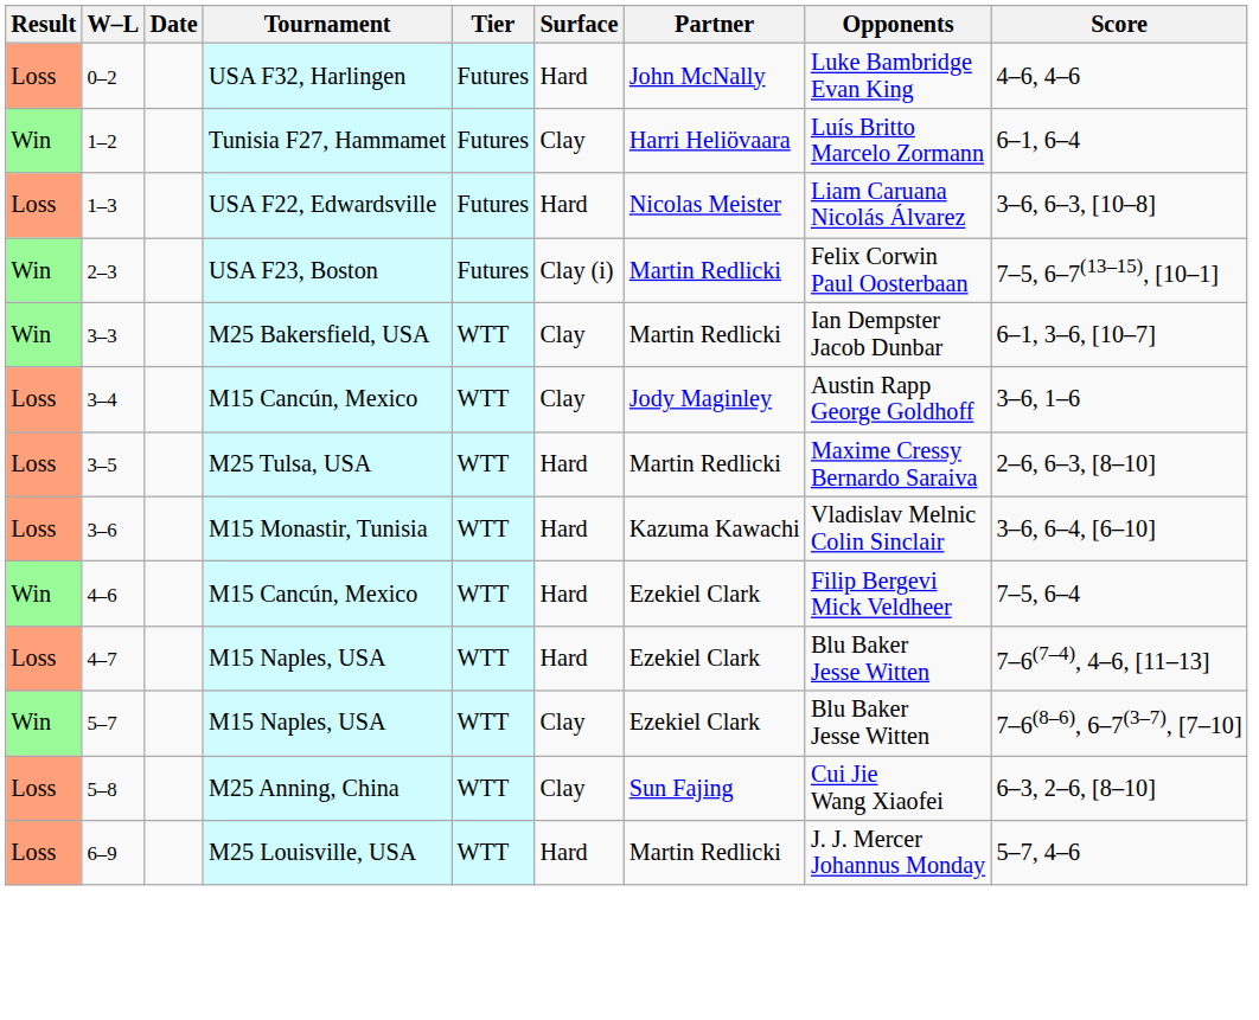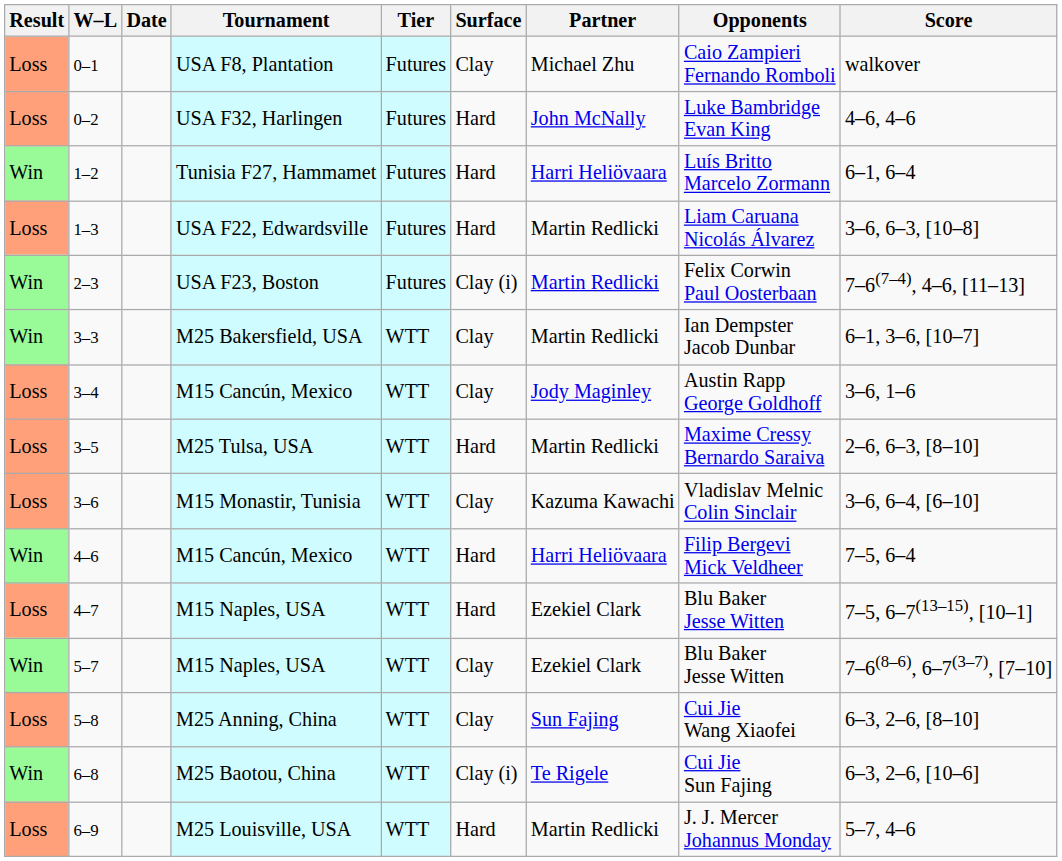+ row: Loss | 0–1 | USA F8, Plantation | Futures | Clay | Michael Zhu | Caio Zampieri Fernando Romboli | walkover
1–2 | Surface: Clay -> Hard
1–3 | Partner: Nicolas Meister -> Martin Redlicki
2–3 | Score: 7–5, 6–7(13–15), [10–1] -> 7–6(7–4), 4–6, [11–13]
3–6 | Surface: Hard -> Clay
4–6 | Partner: Ezekiel Clark -> Harri Heliövaara
4–7 | Score: 7–6(7–4), 4–6, [11–13] -> 7–5, 6–7(13–15), [10–1]
+ row: Win | 6–8 | M25 Baotou, China | WTT | Clay (i) | Te Rigele | Cui Jie Sun Fajing | 6–3, 2–6, [10–6]
